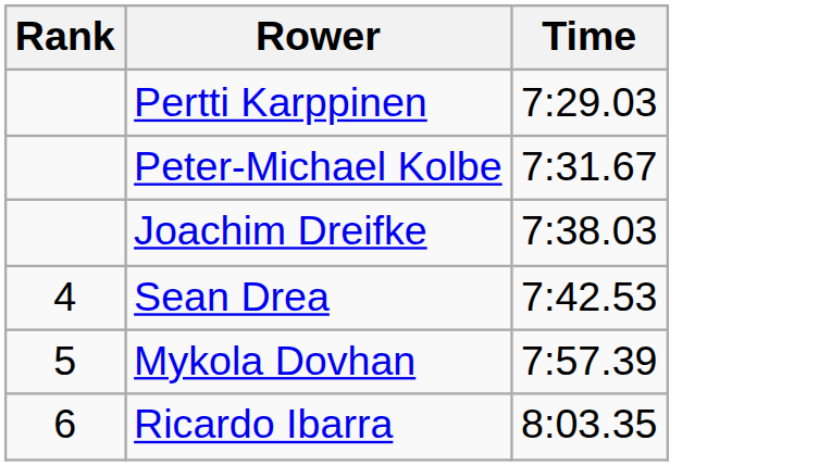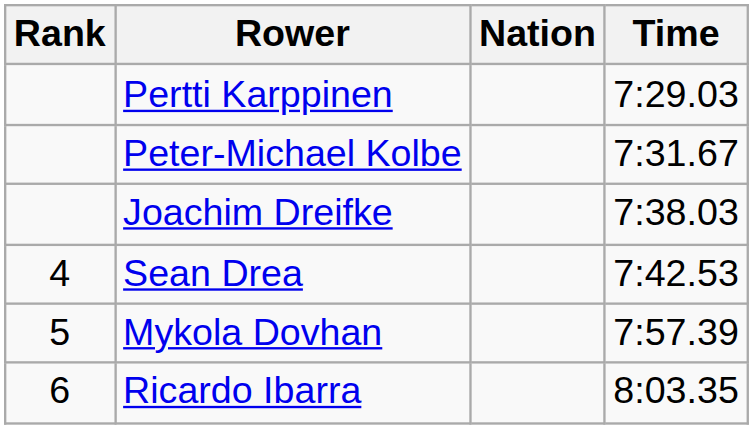+ column: Nation
